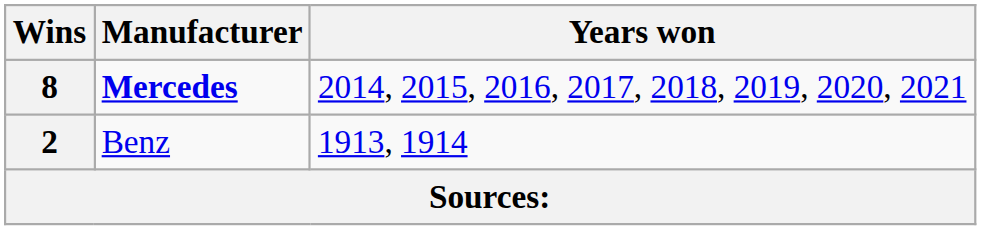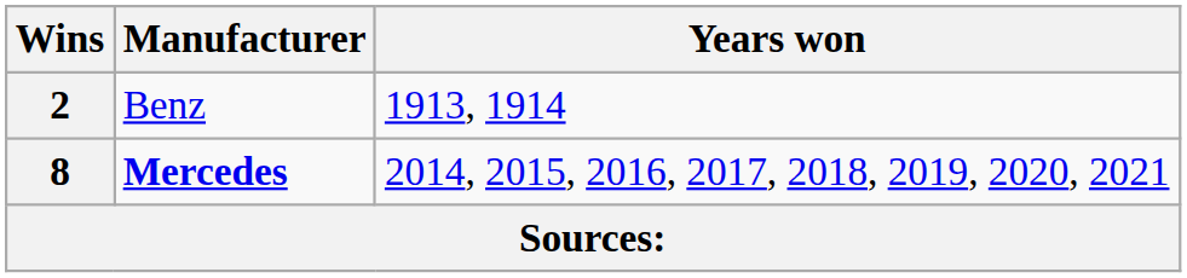rows swapped: 8 <-> 2
